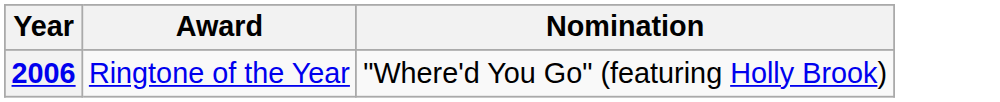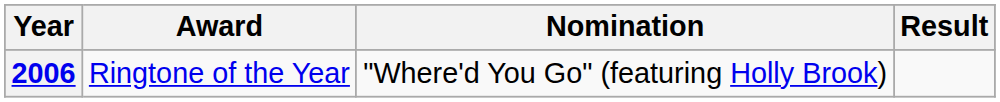+ column: Result
